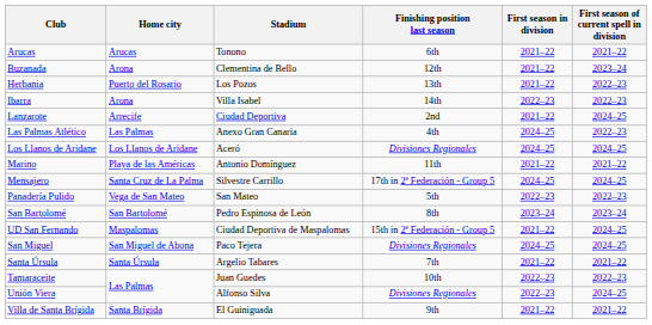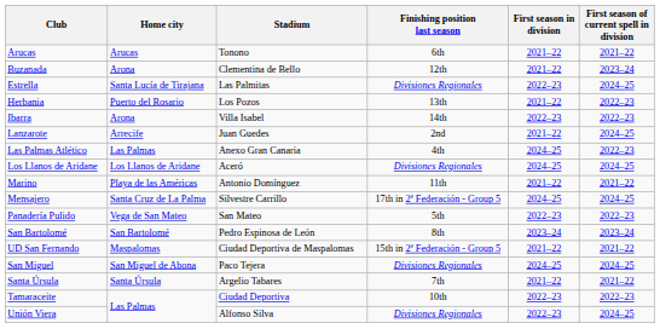+ row: Estrella | Santa Lucía de Tirajana | Las Palmitas | Divisiones Regionales | 2022–23 | 2024–25
Lanzarote | Stadium: Ciudad Deportiva -> Juan Guedes
UD San Fernando | First season of current spell in division: 2024–25 -> 2021–22
Tamaraceite | Stadium: Juan Guedes -> Ciudad Deportiva
- row: Villa de Santa Brígida | Santa Brígida | El Guiniguada | 9th | 2021–22 | 2021–22
